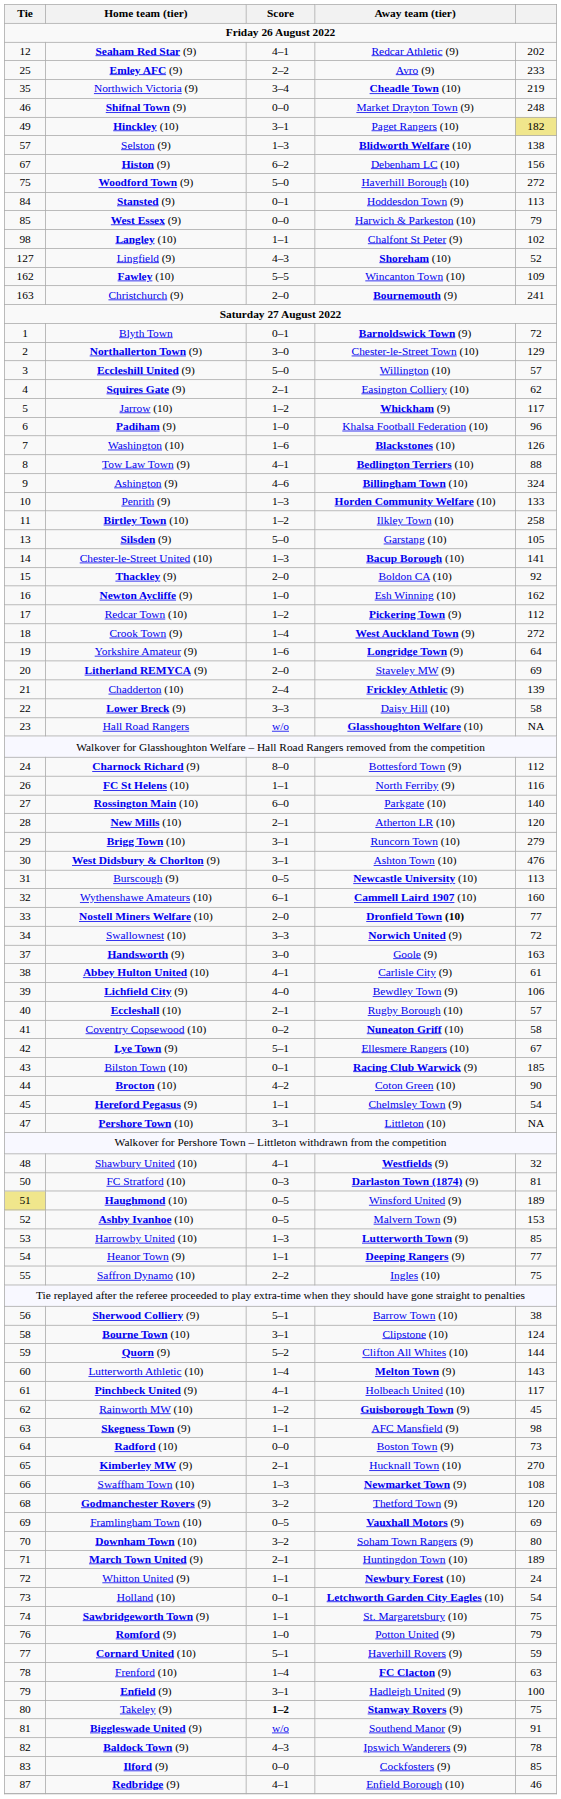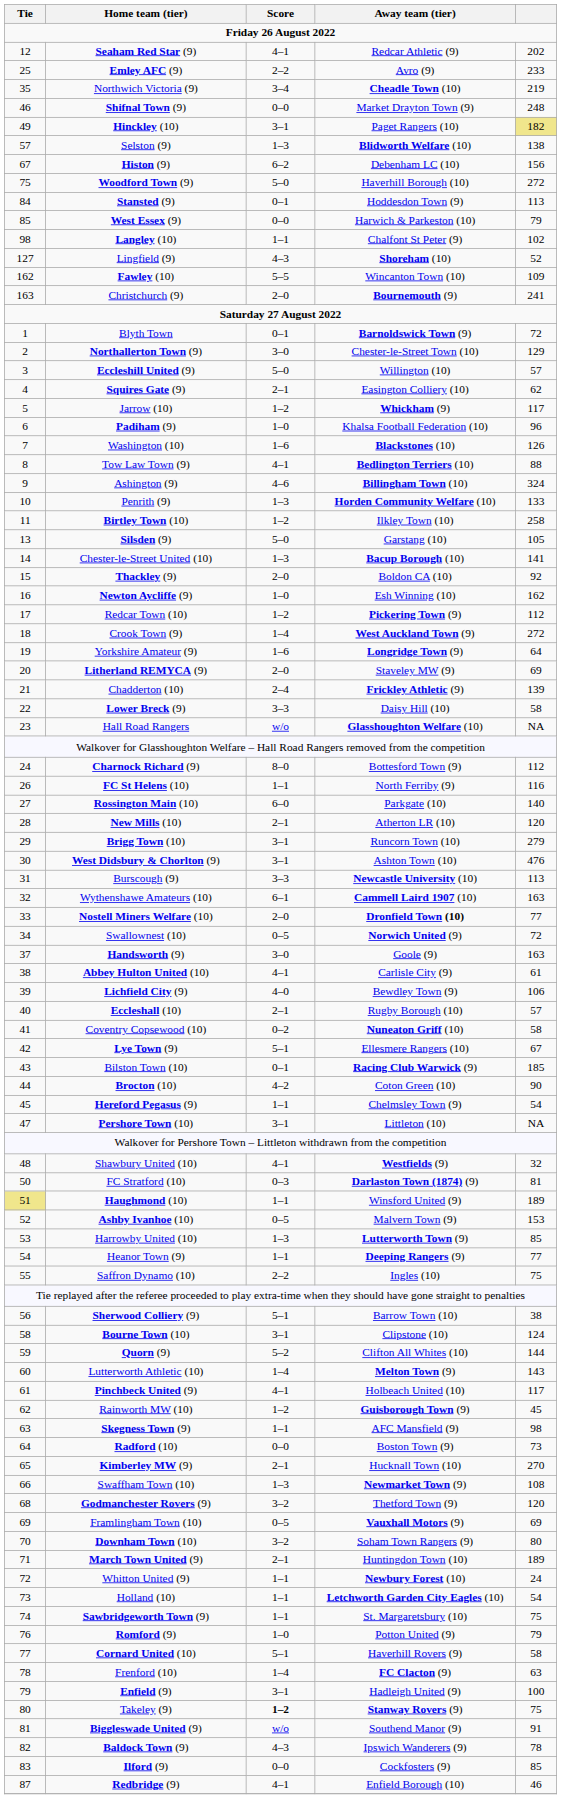Burscough (9) | Score: 0–5 -> 3–3
Wythenshawe Amateurs (10) | column 5: 160 -> 163
Swallownest (10) | Score: 3–3 -> 0–5
Haughmond (10) | Score: 0–5 -> 1–1
Holland (10) | Score: 0–1 -> 1–1
Cornard United (10) | column 5: 59 -> 58
